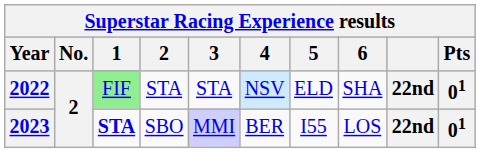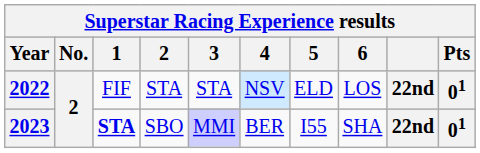2022 | 1: lightgreen background -> no background
2022 | 6: SHA -> LOS
2023 | 6: LOS -> SHA
